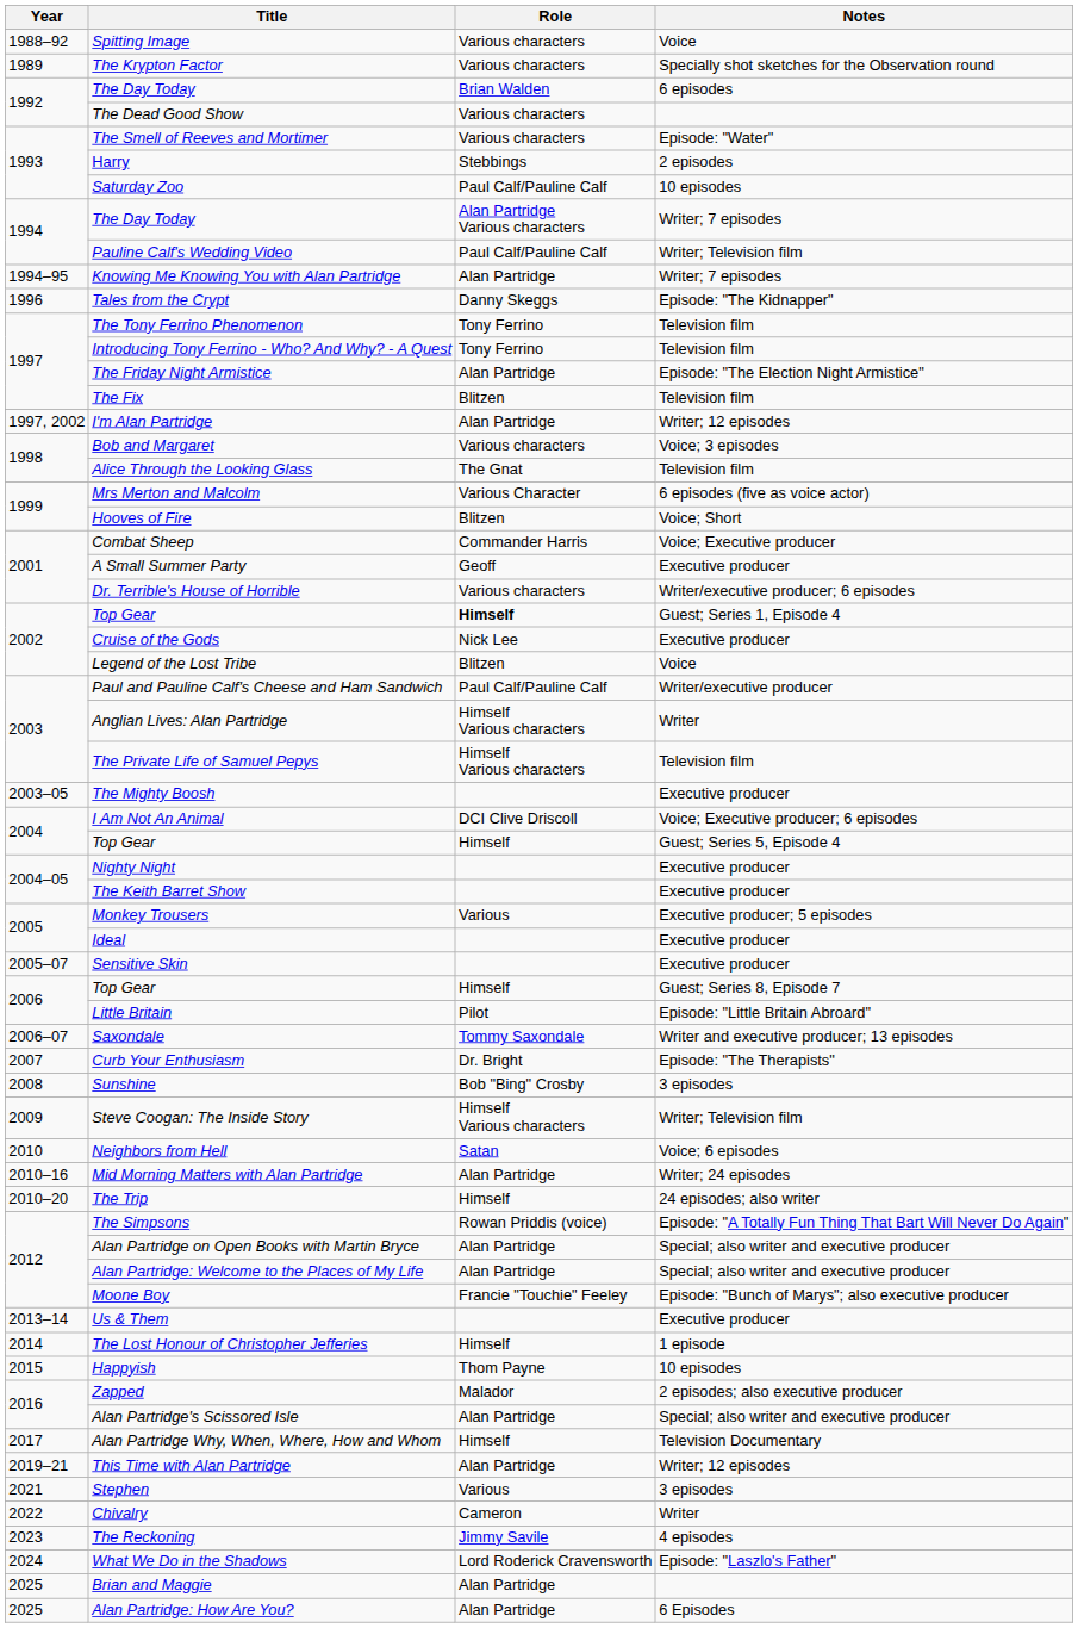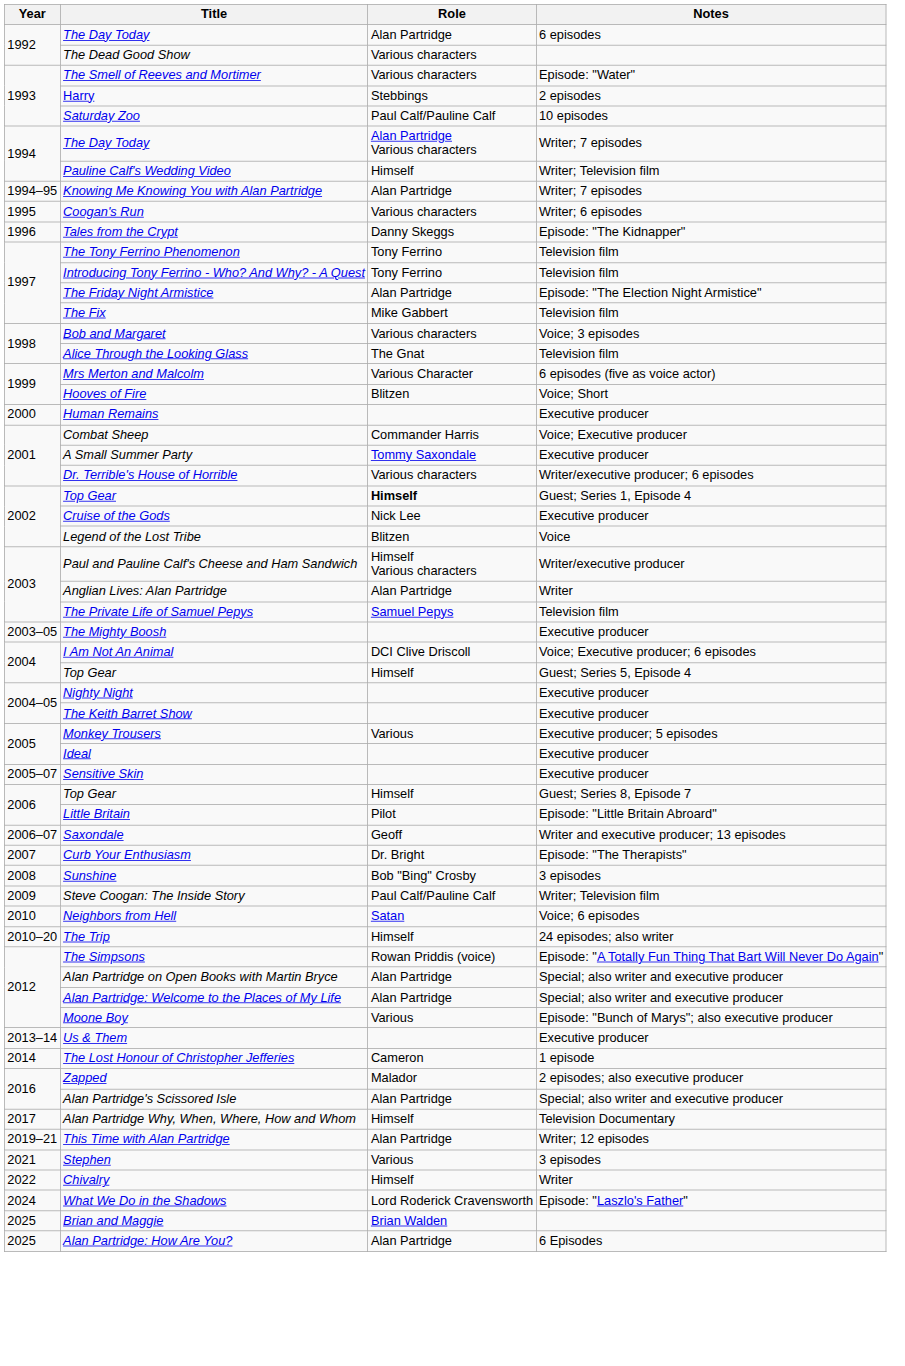- row: 1988–92 | Spitting Image | Various characters | Voice
- row: 1989 | The Krypton Factor | Various characters | Specially shot sketches for the Observation round
The Day Today / 6 episodes | Role: Brian Walden -> Alan Partridge
Pauline Calf's Wedding Video | Role: Paul Calf/Pauline Calf -> Himself
+ row: 1995 | Coogan's Run | Various characters | Writer; 6 episodes
The Fix | Role: Blitzen -> Mike Gabbert
- row: 1997, 2002 | I'm Alan Partridge | Alan Partridge | Writer; 12 episodes
+ row: 2000 | Human Remains | Executive producer
A Small Summer Party | Role: Geoff -> Tommy Saxondale
Paul and Pauline Calf's Cheese and Ham Sandwich | Role: Paul Calf/Pauline Calf -> Himself Various characters
Anglian Lives: Alan Partridge | Role: Himself Various characters -> Alan Partridge
The Private Life of Samuel Pepys | Role: Himself Various characters -> Samuel Pepys
Saxondale | Role: Tommy Saxondale -> Geoff
Steve Coogan: The Inside Story | Role: Himself Various characters -> Paul Calf/Pauline Calf
- row: 2010–16 | Mid Morning Matters with Alan Partridge | Alan Partridge | Writer; 24 episodes
Moone Boy | Role: Francie "Touchie" Feeley -> Various
The Lost Honour of Christopher Jefferies | Role: Himself -> Cameron
- row: 2015 | Happyish | Thom Payne | 10 episodes
Chivalry | Role: Cameron -> Himself
- row: 2023 | The Reckoning | Jimmy Savile | 4 episodes
Brian and Maggie | Role: Alan Partridge -> Brian Walden
